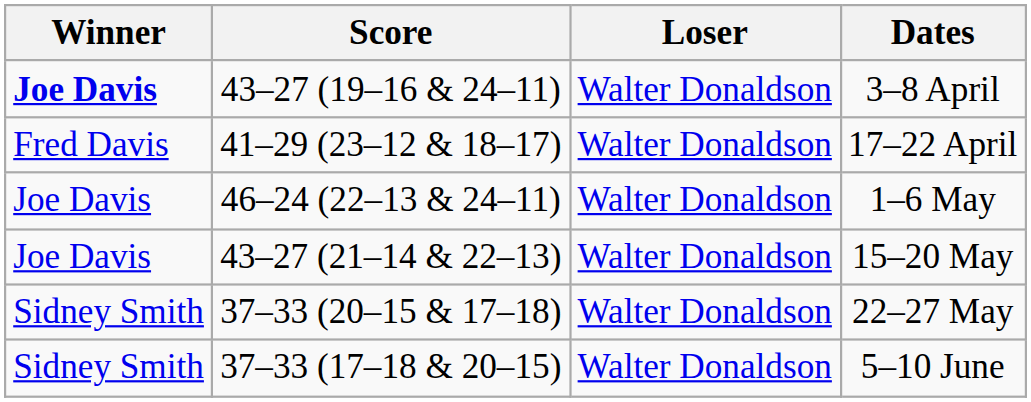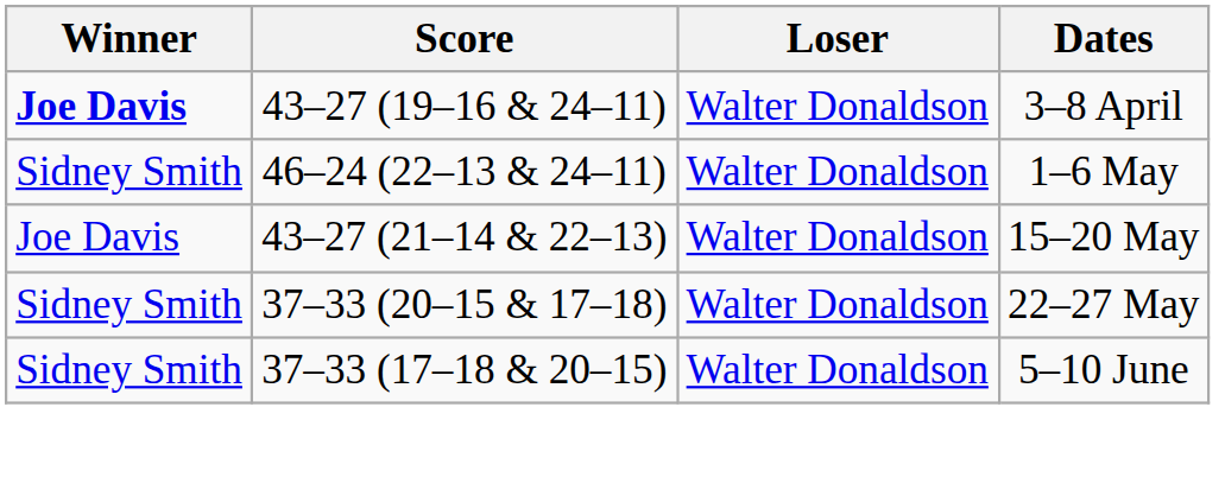- row: Fred Davis | 41–29 (23–12 & 18–17) | Walter Donaldson | 17–22 April
1–6 May | Winner: Joe Davis -> Sidney Smith
